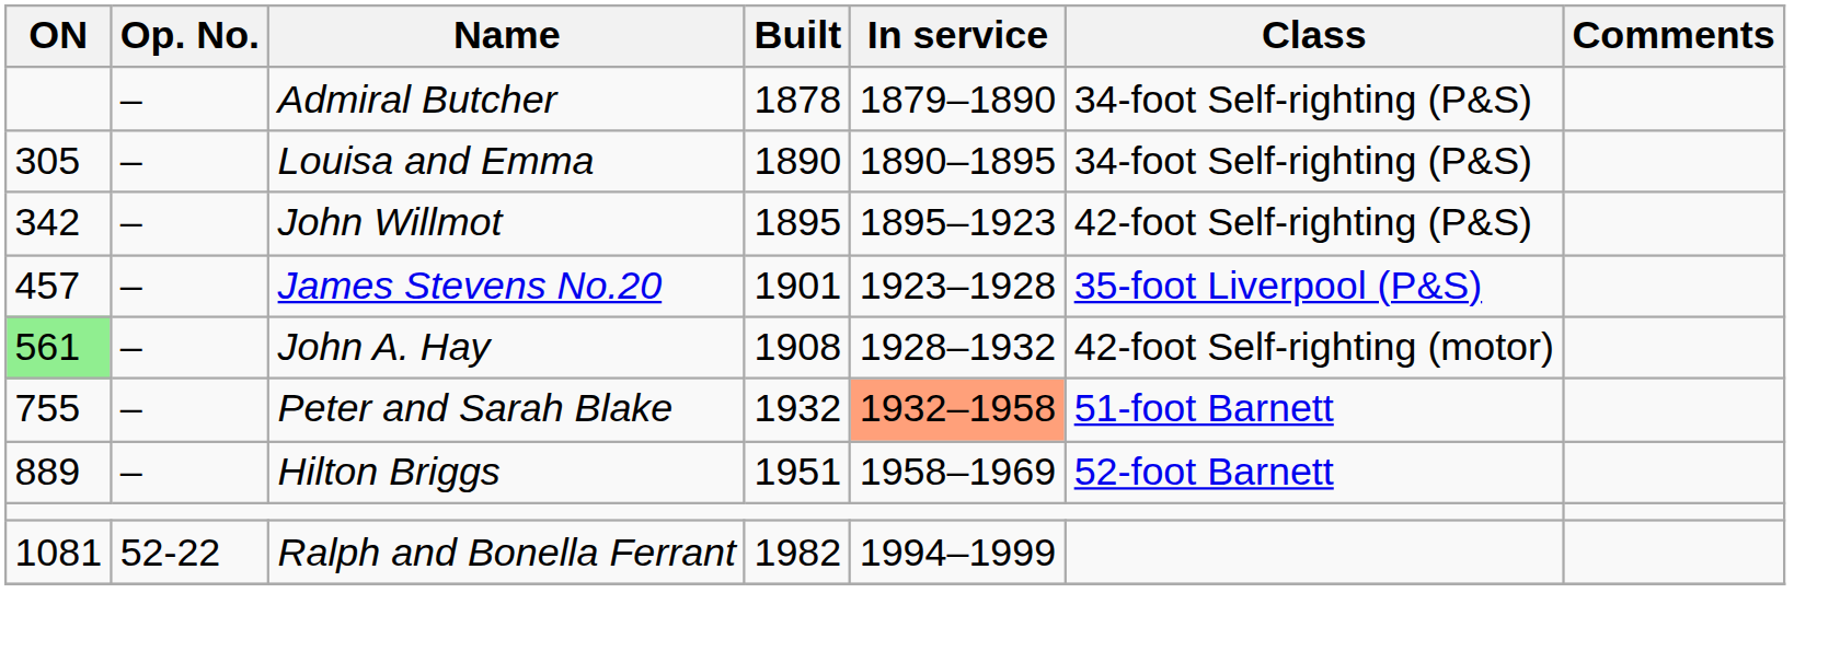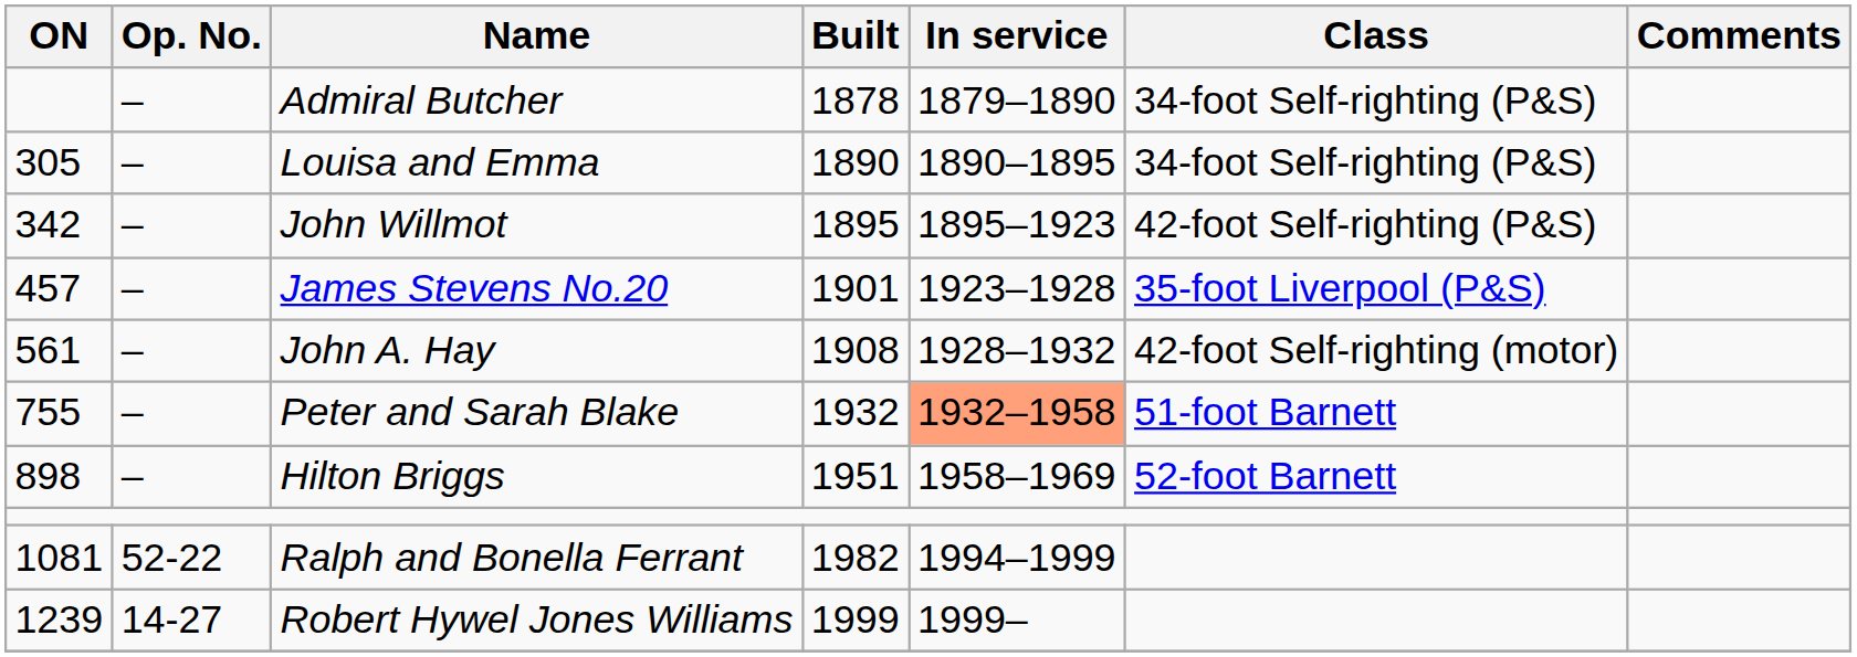John A. Hay | ON: lightgreen background -> no background
Hilton Briggs | ON: 889 -> 898
+ row: 1239 | 14-27 | Robert Hywel Jones Williams | 1999 | 1999–
